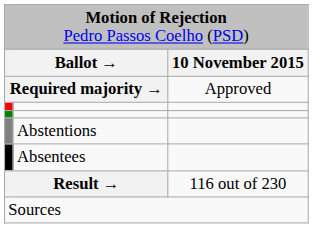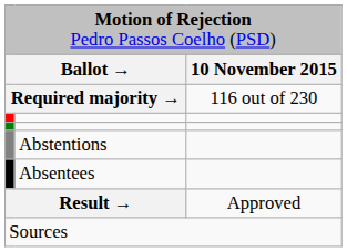Required majority → | column 3: Approved -> 116 out of 230
Result → | column 3: 116 out of 230 -> Approved
